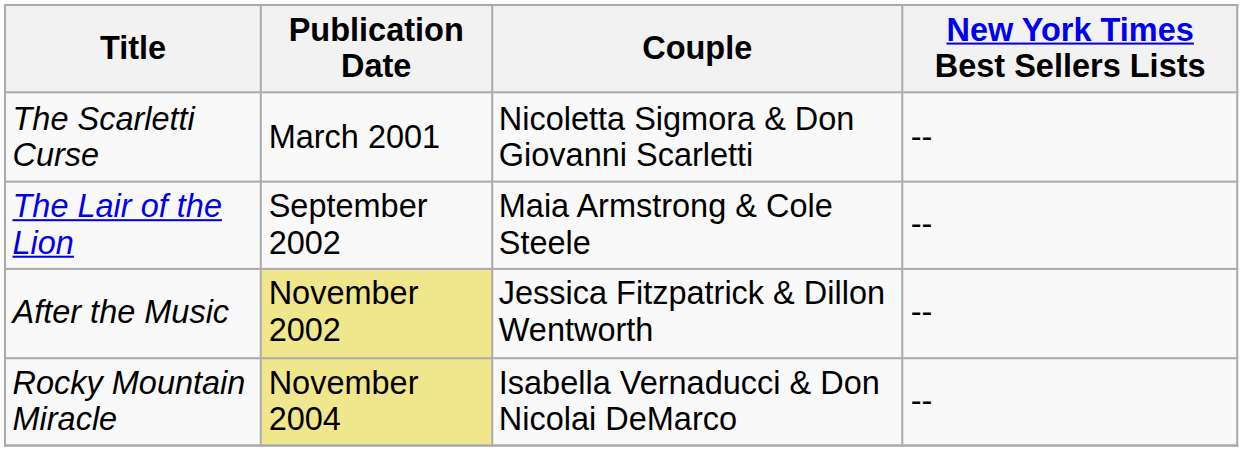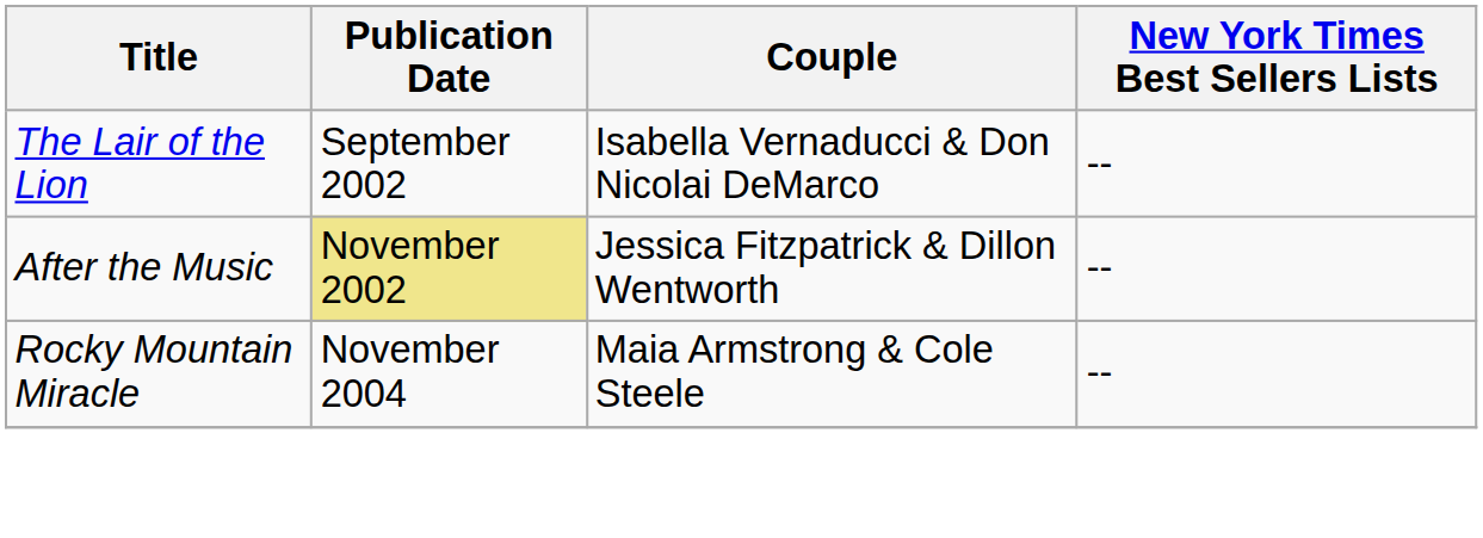- row: The Scarletti Curse | March 2001 | Nicoletta Sigmora & Don Giovanni Scarletti | --
The Lair of the Lion | Couple: Maia Armstrong & Cole Steele -> Isabella Vernaducci & Don Nicolai DeMarco
Rocky Mountain Miracle | Publication Date: khaki background -> no background
Rocky Mountain Miracle | Couple: Isabella Vernaducci & Don Nicolai DeMarco -> Maia Armstrong & Cole Steele
